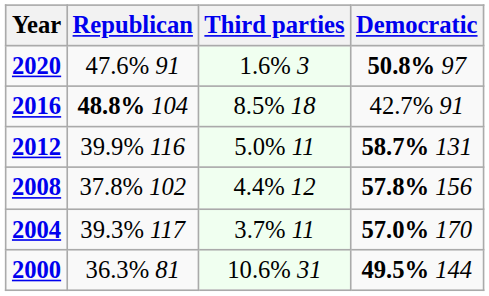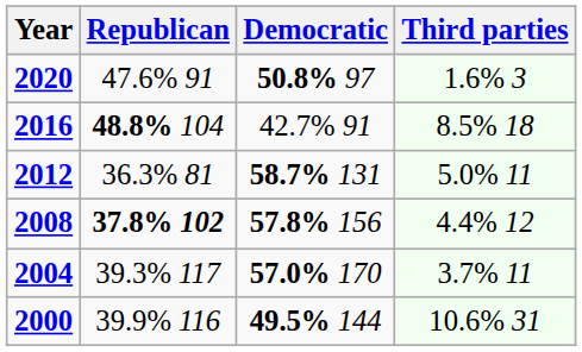columns swapped: Democratic <-> Third parties
2012 | Republican: 39.9% 116 -> 36.3% 81
2008 | Republican: normal -> bold
2000 | Republican: 36.3% 81 -> 39.9% 116
